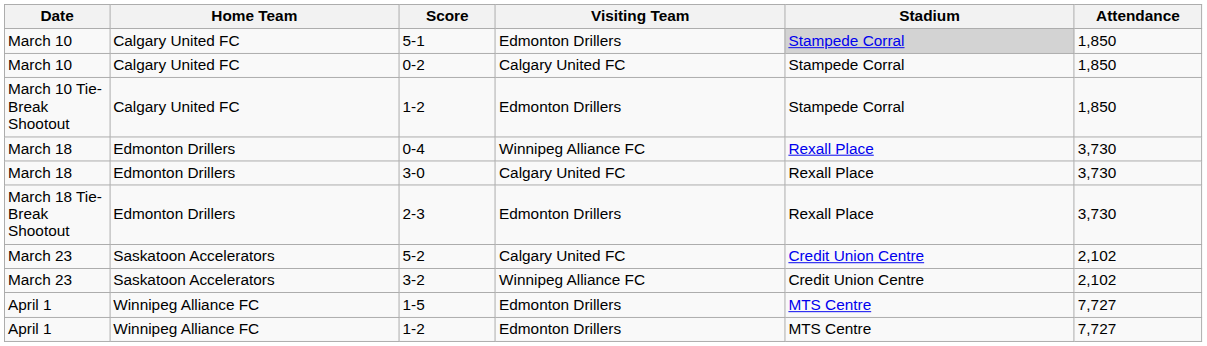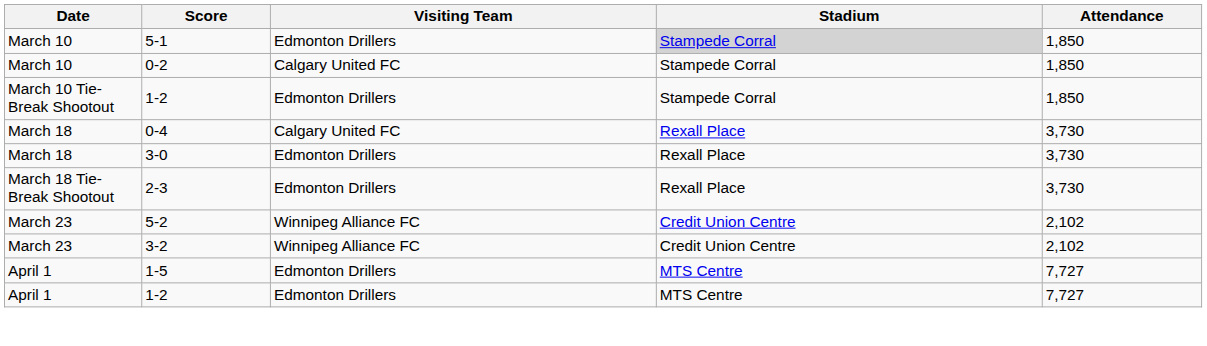- column: Home Team | Calgary United FC | Calgary United FC | Calgary United FC | Edmonton Drillers | Edmonton Drillers | Edmonton Drillers | Saskatoon Accelerators | Saskatoon Accelerators | Winnipeg Alliance FC | Winnipeg Alliance FC
0-4 | Visiting Team: Winnipeg Alliance FC -> Calgary United FC
3-0 | Visiting Team: Calgary United FC -> Edmonton Drillers
5-2 | Visiting Team: Calgary United FC -> Winnipeg Alliance FC
